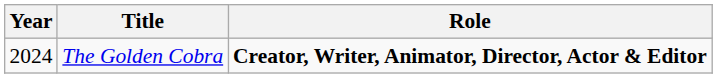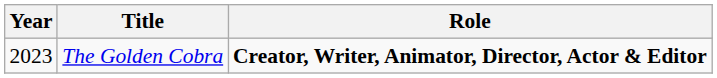The Golden Cobra | Year: 2024 -> 2023
